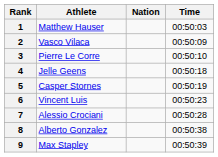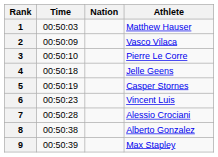columns swapped: Athlete <-> Time
